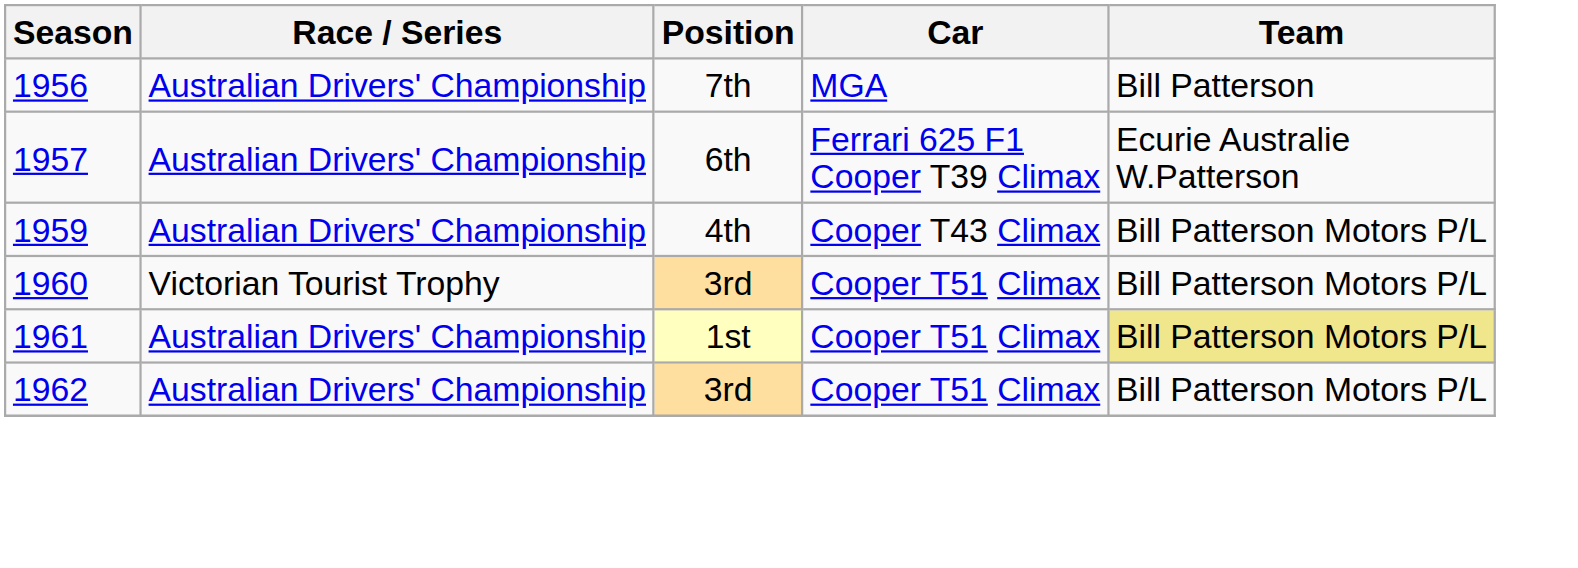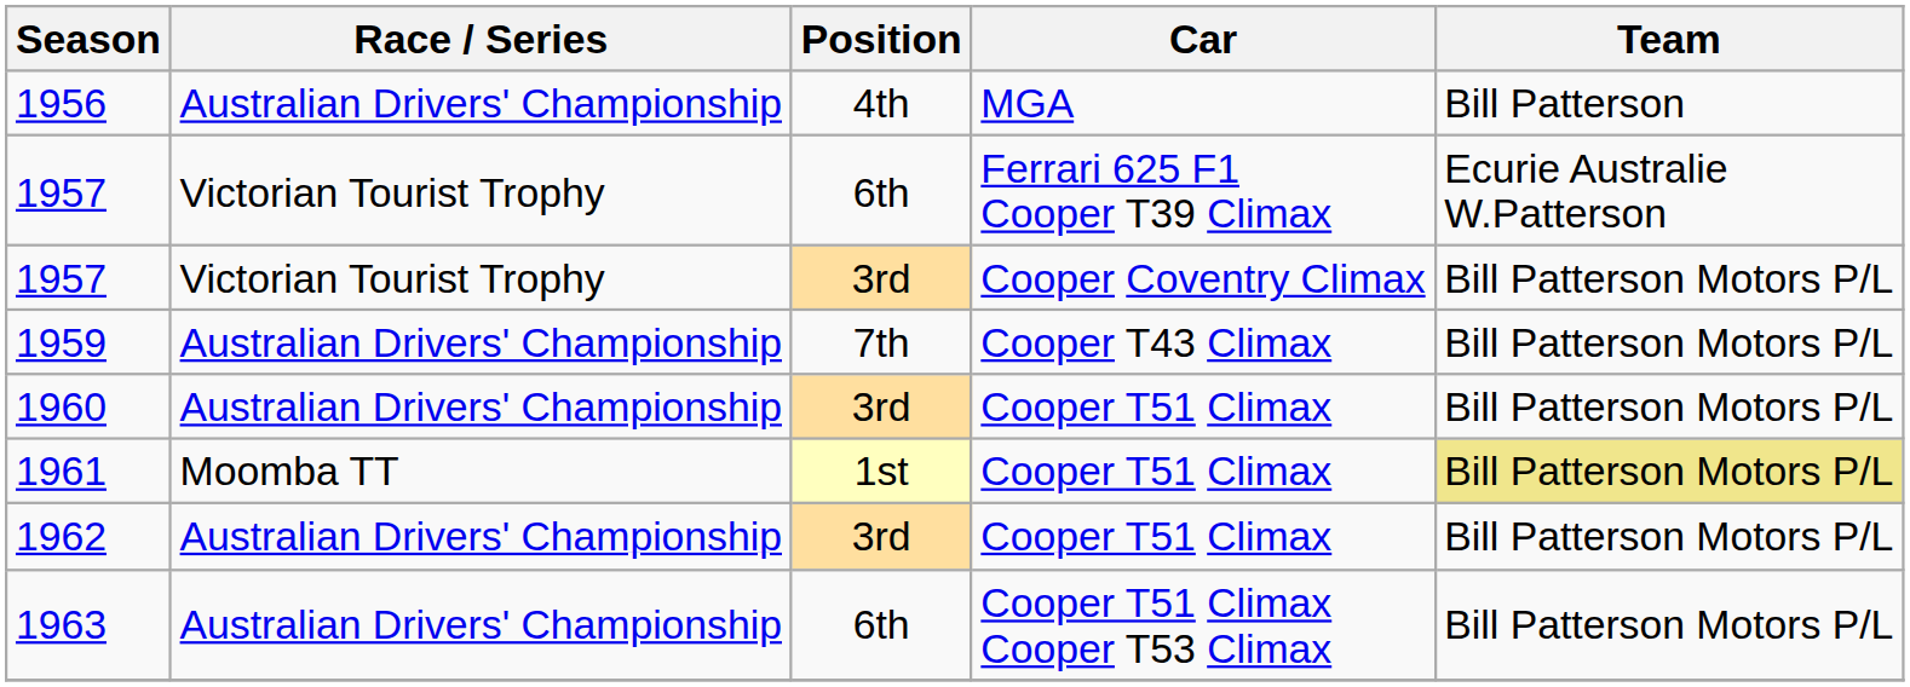1956 | Position: 7th -> 4th
1957 / Ferrari 625 F1 Cooper T39 Climax | Race / Series: Australian Drivers' Championship -> Victorian Tourist Trophy
+ row: 1957 | Victorian Tourist Trophy | 3rd | Cooper Coventry Climax | Bill Patterson Motors P/L
1959 | Position: 4th -> 7th
1960 | Race / Series: Victorian Tourist Trophy -> Australian Drivers' Championship
1961 | Race / Series: Australian Drivers' Championship -> Moomba TT
+ row: 1963 | Australian Drivers' Championship | 6th | Cooper T51 Climax Cooper T53 Climax | Bill Patterson Motors P/L
